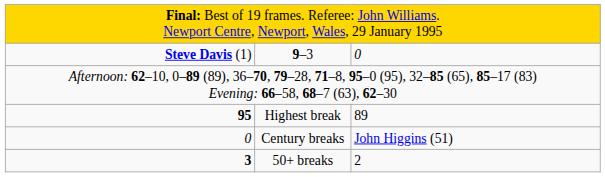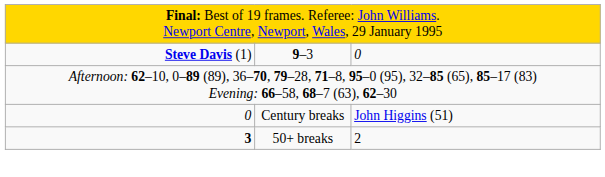- row: 95 | Highest break | 89
